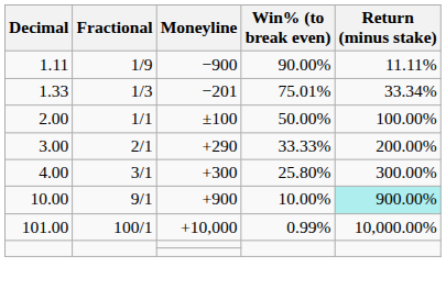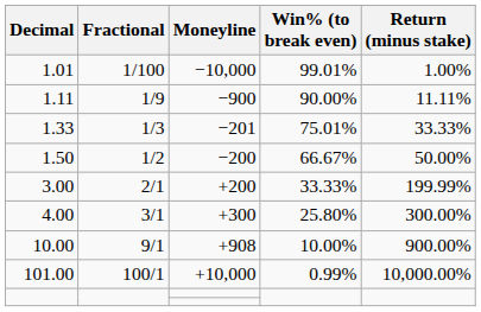+ row: 1.01 | 1/100 | −10,000 | 99.01% | 1.00%
1.33 | Return (minus stake): 33.34% -> 33.33%
+ row: 1.50 | 1/2 | −200 | 66.67% | 50.00%
- row: 2.00 | 1/1 | ±100 | 50.00% | 100.00%
3.00 | Moneyline: +290 -> +200
3.00 | Return (minus stake): 200.00% -> 199.99%
10.00 | Moneyline: +900 -> +908
10.00 | Return (minus stake): paleturquoise background -> no background
